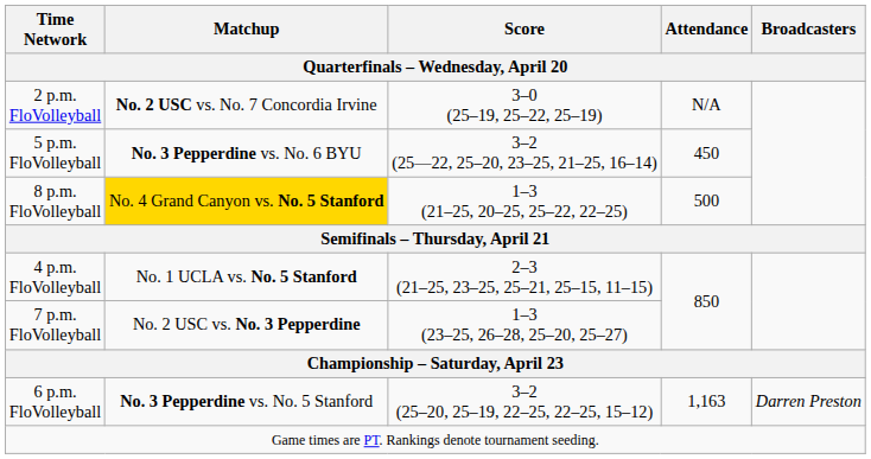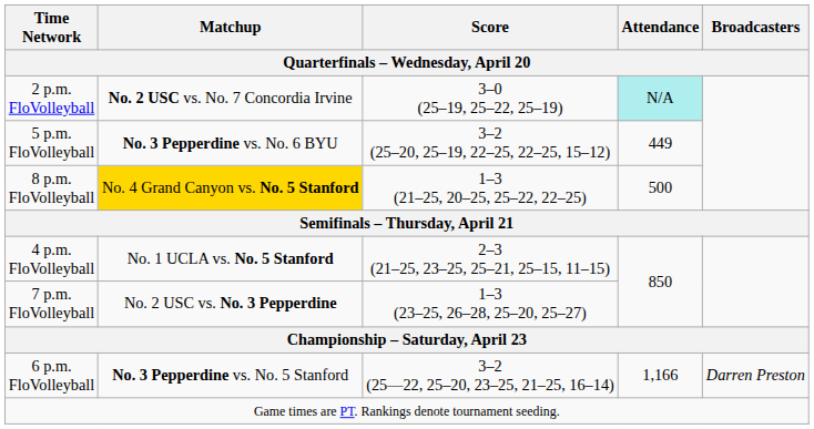2 p.m. FloVolleyball | Attendance: no background -> paleturquoise background
5 p.m. FloVolleyball | Score: 3–2 (25—22, 25–20, 23–25, 21–25, 16–14) -> 3–2 (25–20, 25–19, 22–25, 22–25, 15–12)
5 p.m. FloVolleyball | Attendance: 450 -> 449
6 p.m. FloVolleyball | Score: 3–2 (25–20, 25–19, 22–25, 22–25, 15–12) -> 3–2 (25—22, 25–20, 23–25, 21–25, 16–14)
6 p.m. FloVolleyball | Attendance: 1,163 -> 1,166
